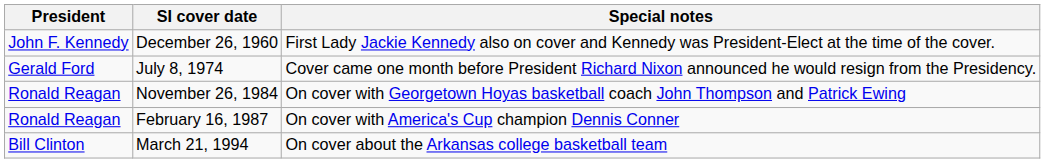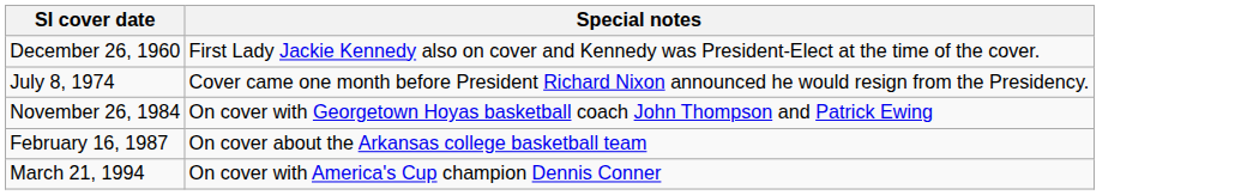- column: President | John F. Kennedy | Gerald Ford | Ronald Reagan | Ronald Reagan | Bill Clinton
February 16, 1987 | Special notes: On cover with America's Cup champion Dennis Conner -> On cover about the Arkansas college basketball team
March 21, 1994 | Special notes: On cover about the Arkansas college basketball team -> On cover with America's Cup champion Dennis Conner
